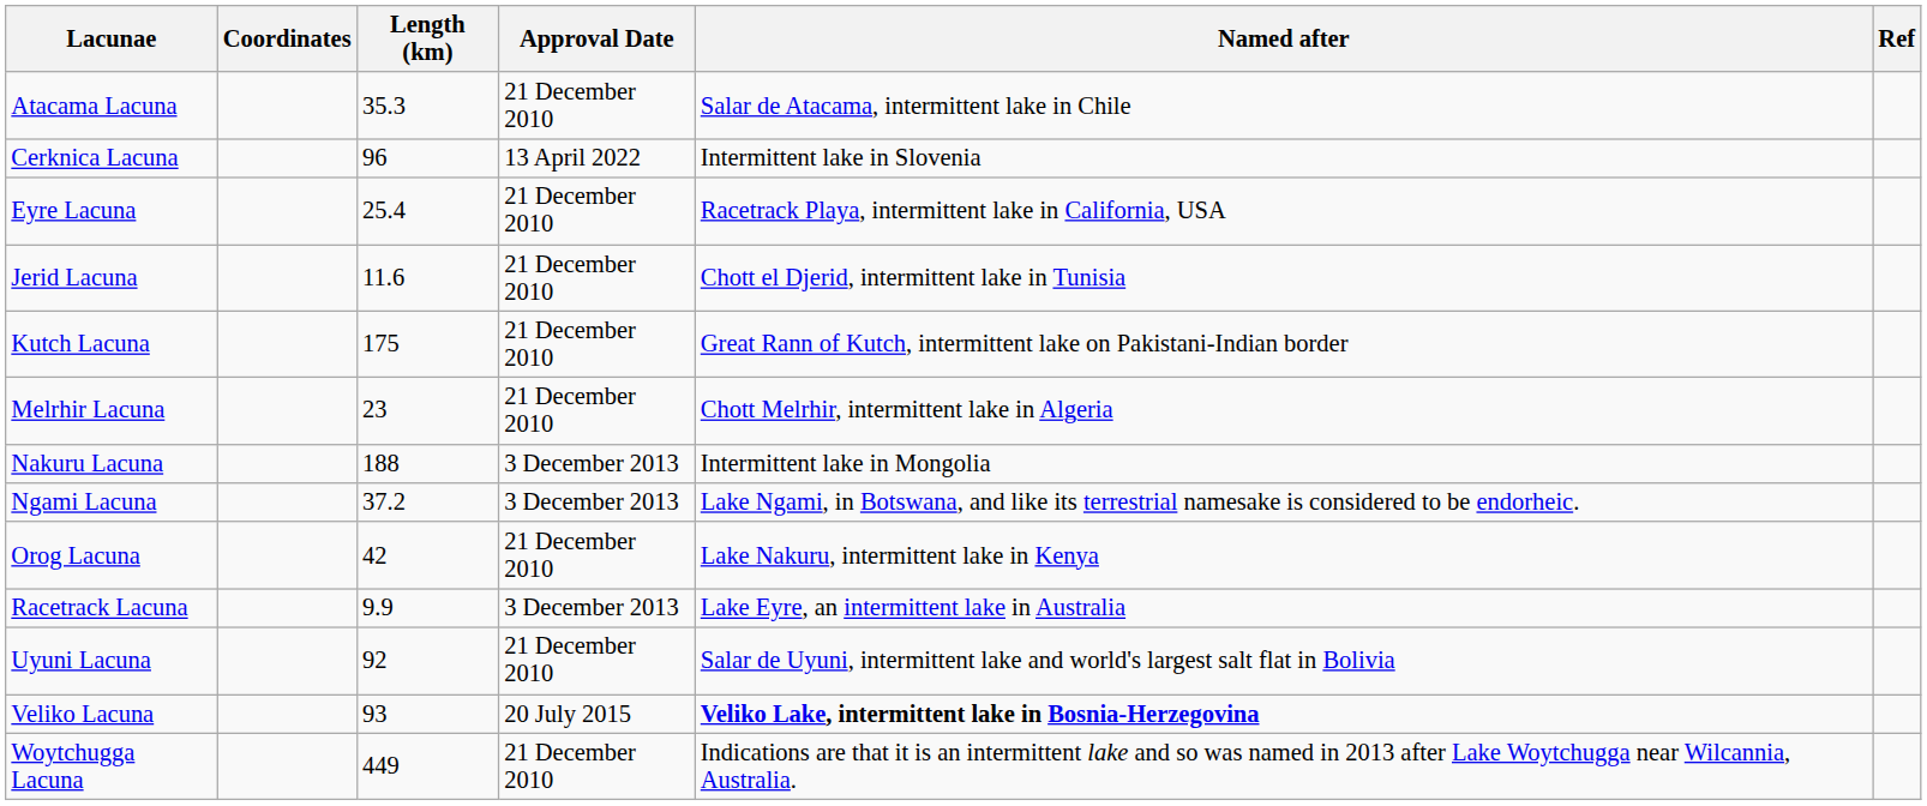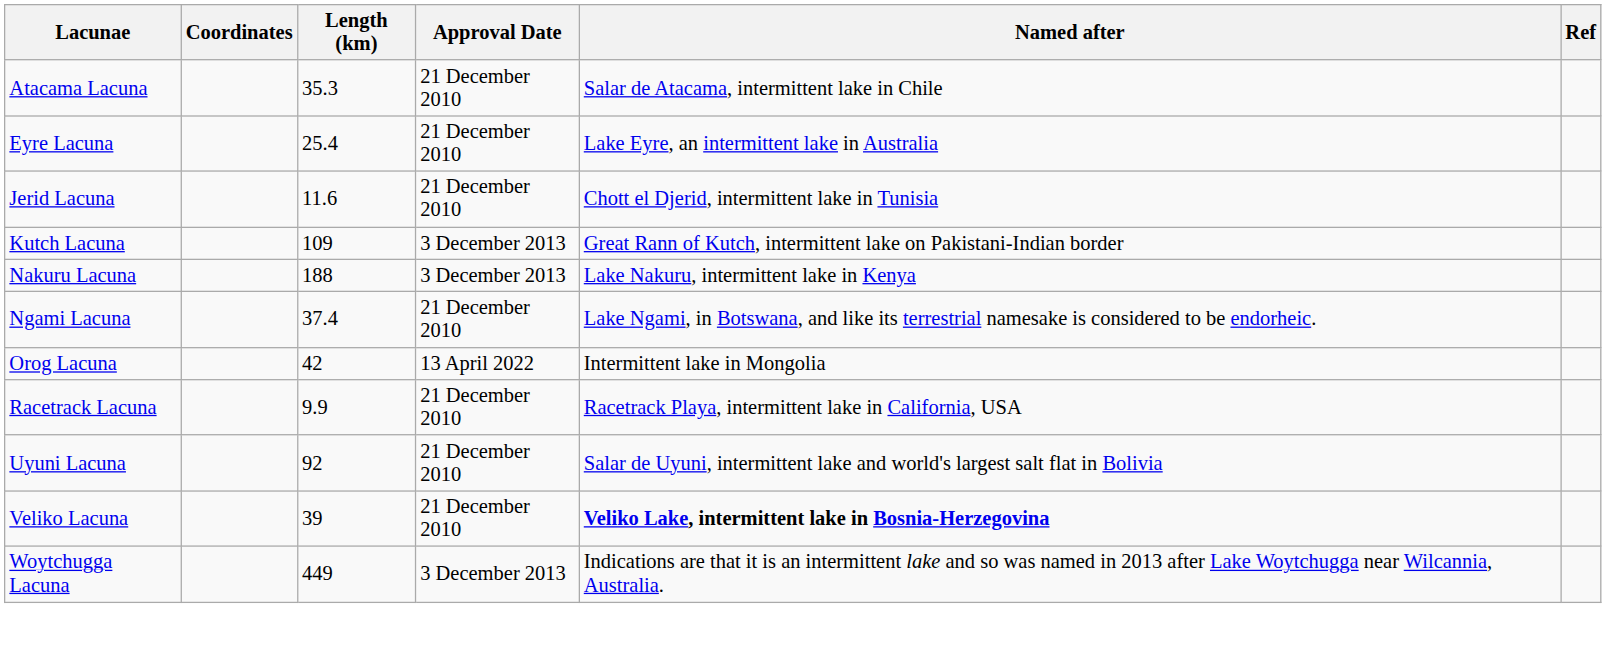- row: Cerknica Lacuna | 96 | 13 April 2022 | Intermittent lake in Slovenia
Eyre Lacuna | Named after: Racetrack Playa, intermittent lake in California, USA -> Lake Eyre, an intermittent lake in Australia
Kutch Lacuna | Length (km): 175 -> 109
Kutch Lacuna | Approval Date: 21 December 2010 -> 3 December 2013
- row: Melrhir Lacuna | 23 | 21 December 2010 | Chott Melrhir, intermittent lake in Algeria
Nakuru Lacuna | Named after: Intermittent lake in Mongolia -> Lake Nakuru, intermittent lake in Kenya
Ngami Lacuna | Length (km): 37.2 -> 37.4
Ngami Lacuna | Approval Date: 3 December 2013 -> 21 December 2010
Orog Lacuna | Approval Date: 21 December 2010 -> 13 April 2022
Orog Lacuna | Named after: Lake Nakuru, intermittent lake in Kenya -> Intermittent lake in Mongolia
Racetrack Lacuna | Approval Date: 3 December 2013 -> 21 December 2010
Racetrack Lacuna | Named after: Lake Eyre, an intermittent lake in Australia -> Racetrack Playa, intermittent lake in California, USA
Veliko Lacuna | Length (km): 93 -> 39
Veliko Lacuna | Approval Date: 20 July 2015 -> 21 December 2010
Woytchugga Lacuna | Approval Date: 21 December 2010 -> 3 December 2013
